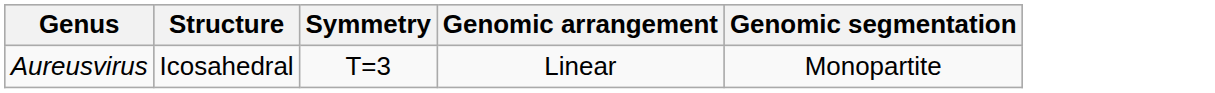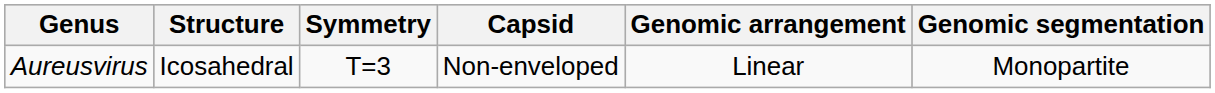+ column: Capsid | Non-enveloped
